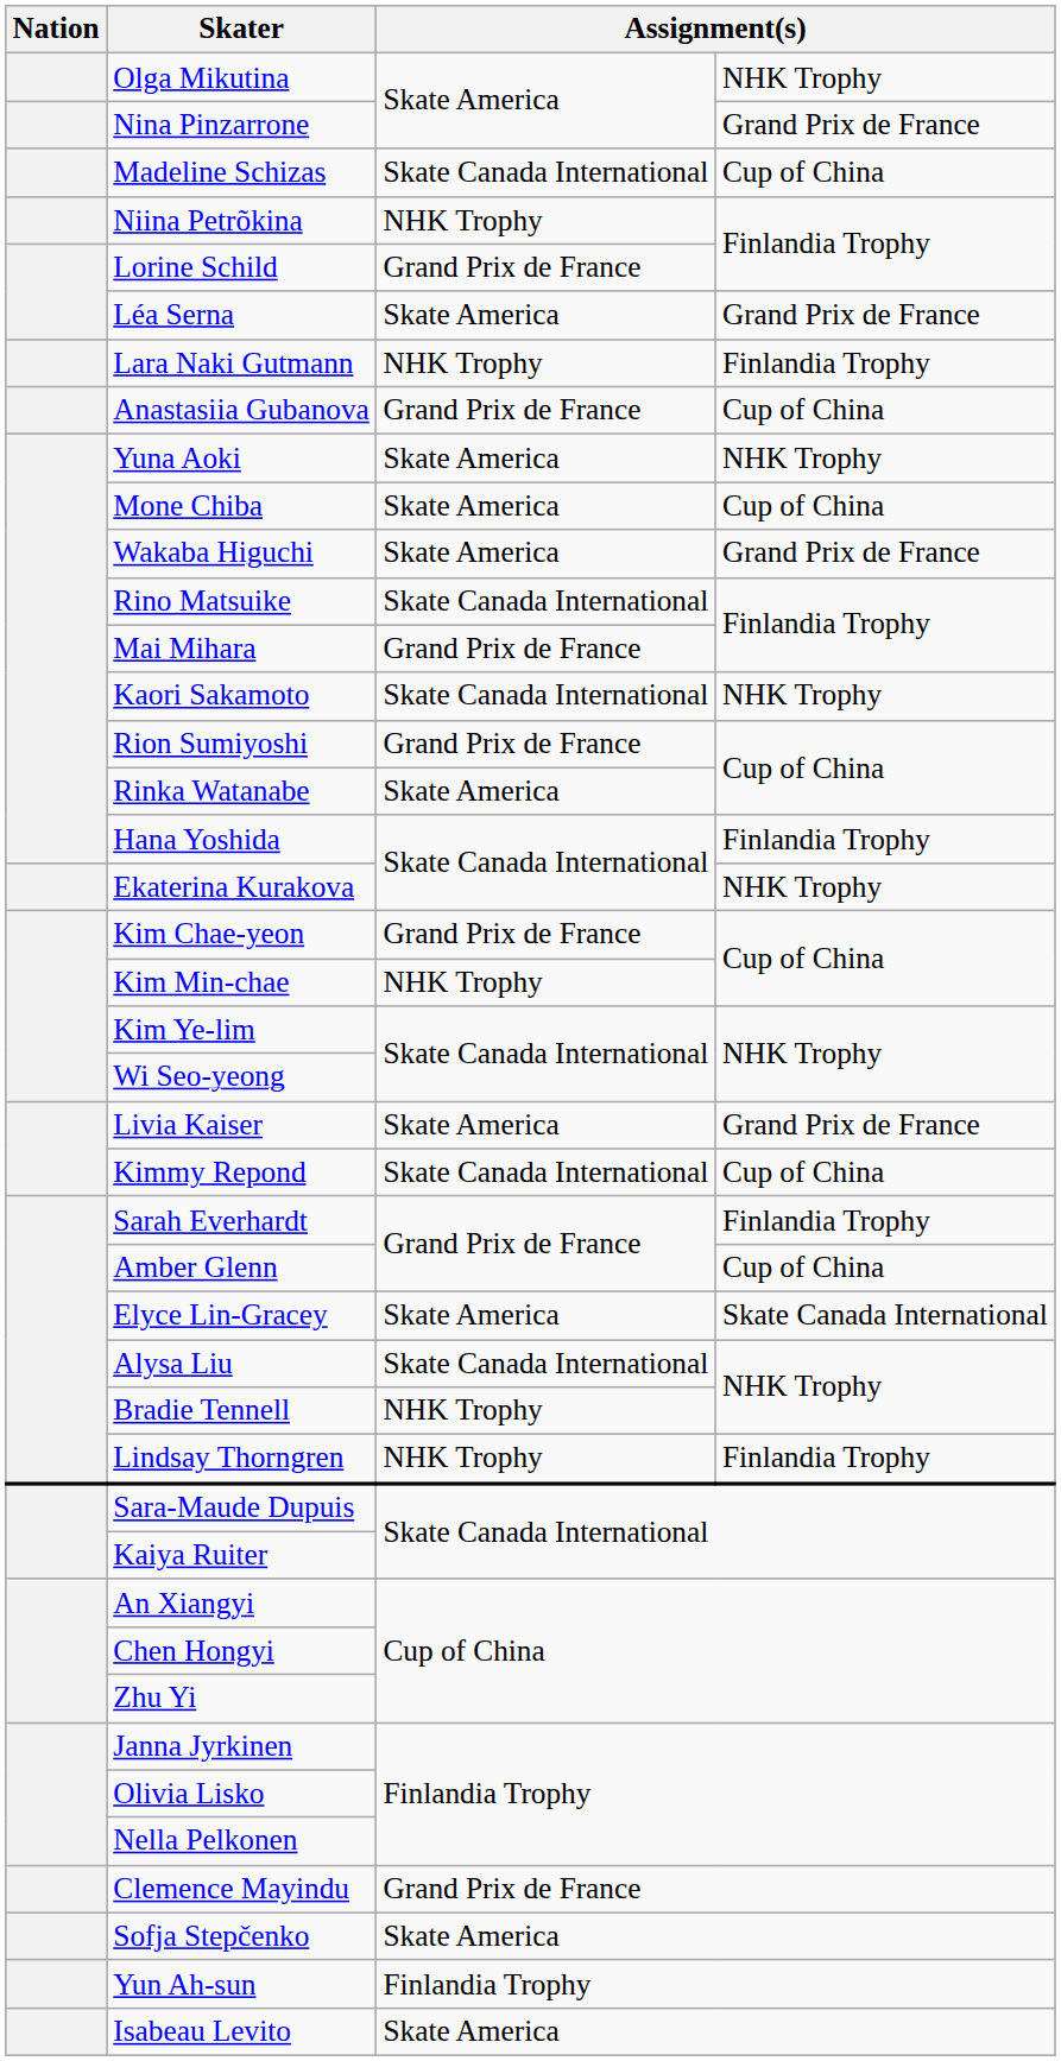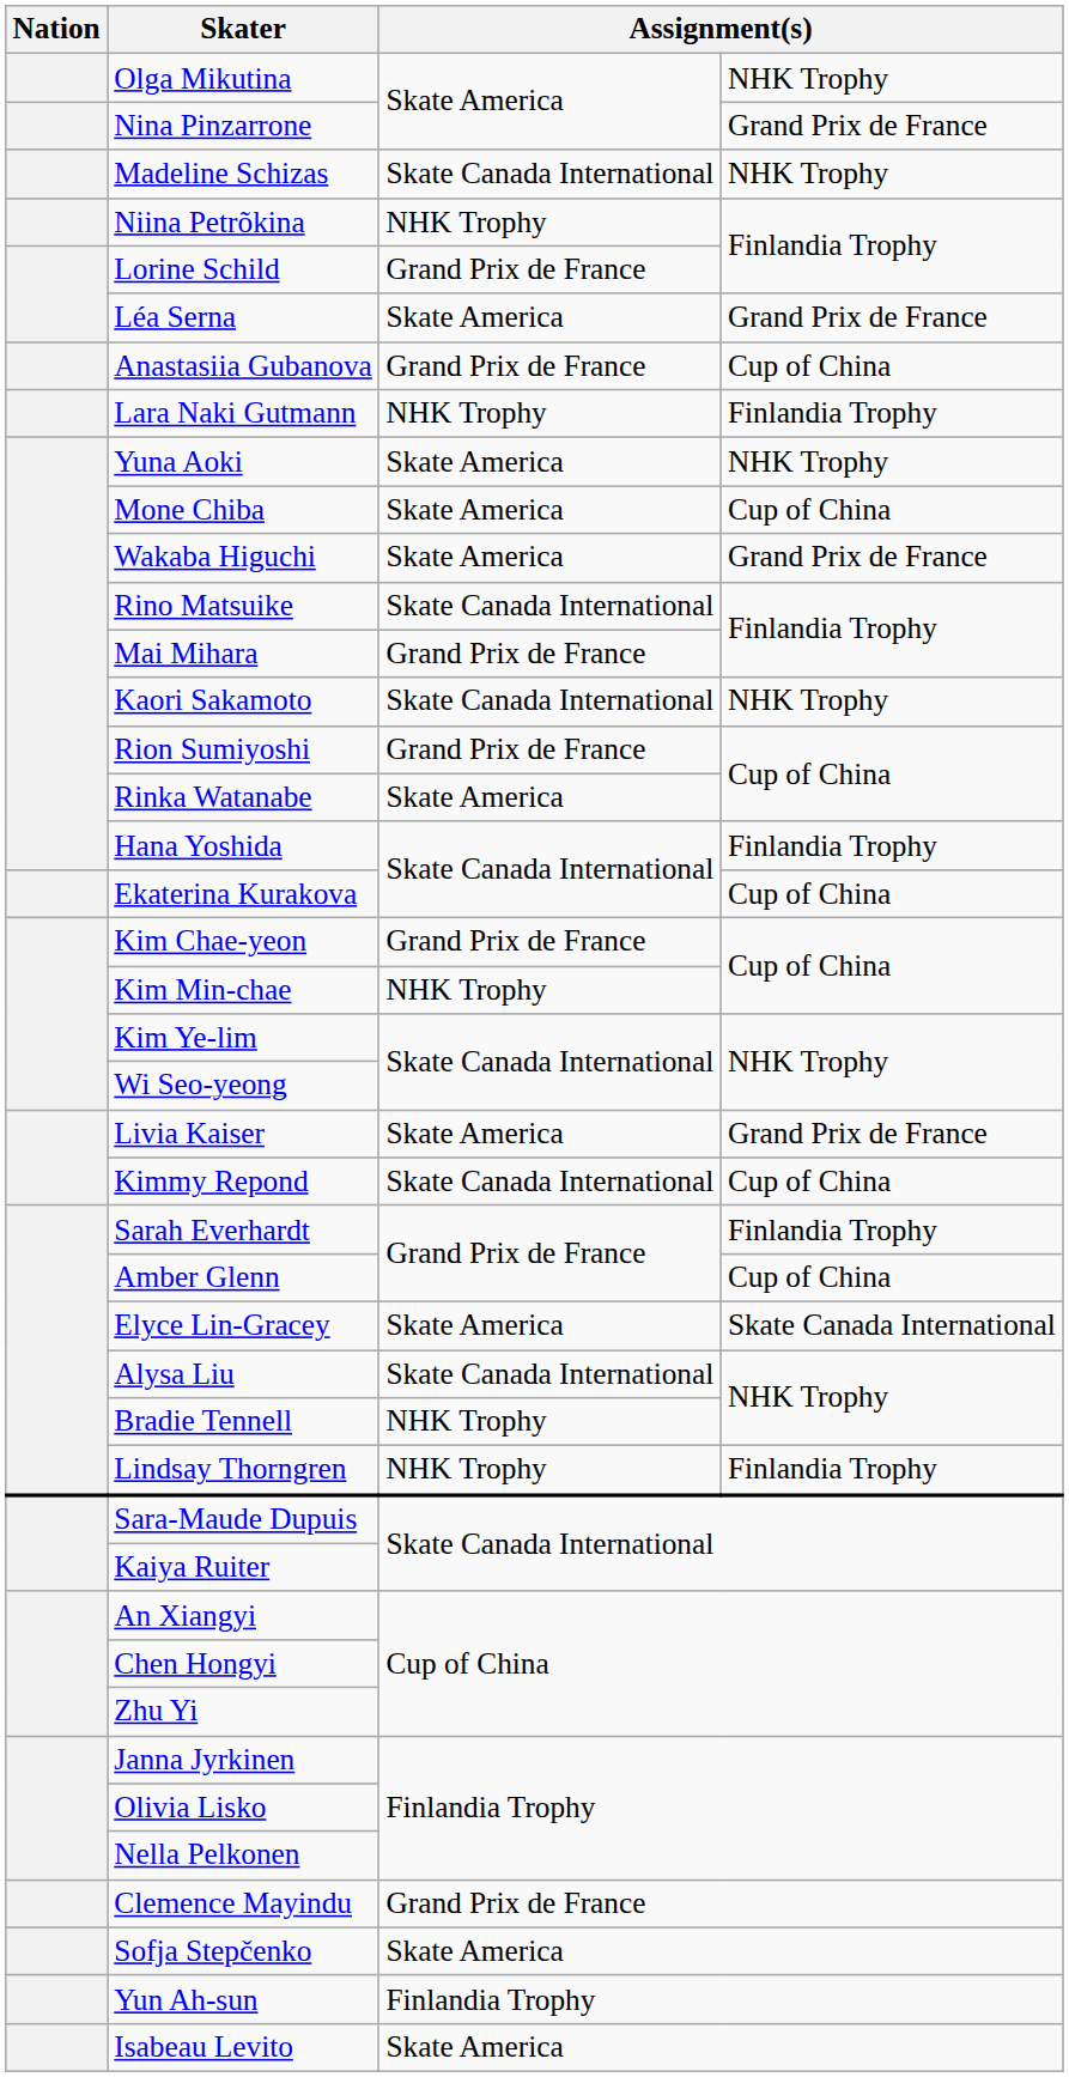Madeline Schizas | column 4: Cup of China -> NHK Trophy
rows swapped: Anastasiia Gubanova <-> Lara Naki Gutmann
Ekaterina Kurakova | column 4: NHK Trophy -> Cup of China
